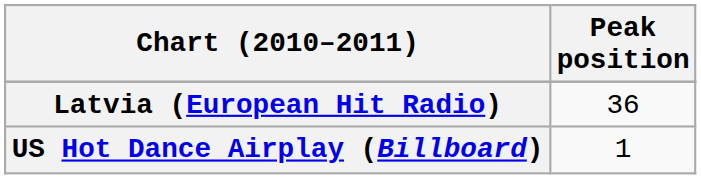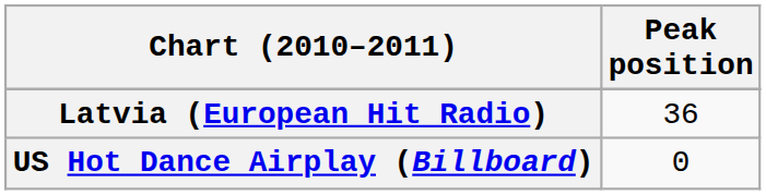US Hot Dance Airplay (Billboard) | Peak position: 1 -> 0
